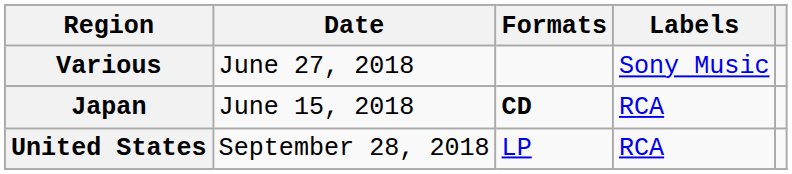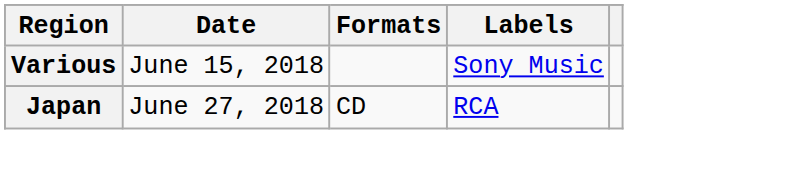Various | Date: June 27, 2018 -> June 15, 2018
Japan | Date: June 15, 2018 -> June 27, 2018
Japan | Formats: bold -> normal
- row: United States | September 28, 2018 | LP | RCA
